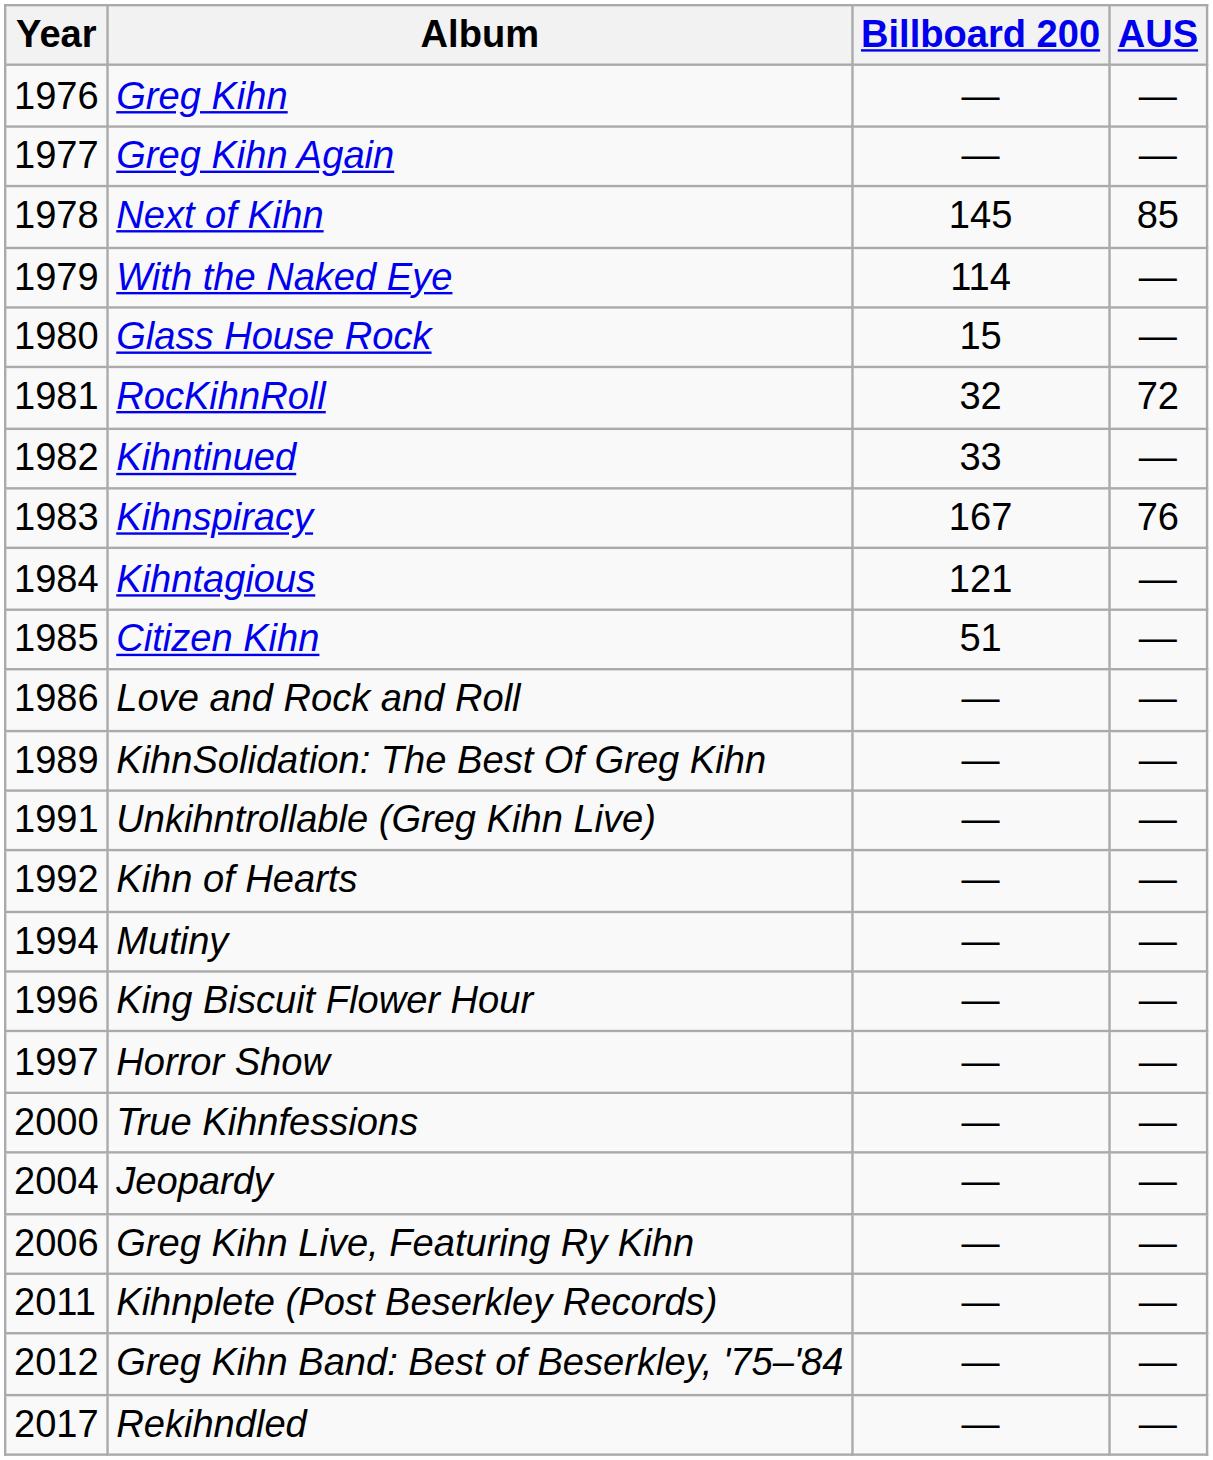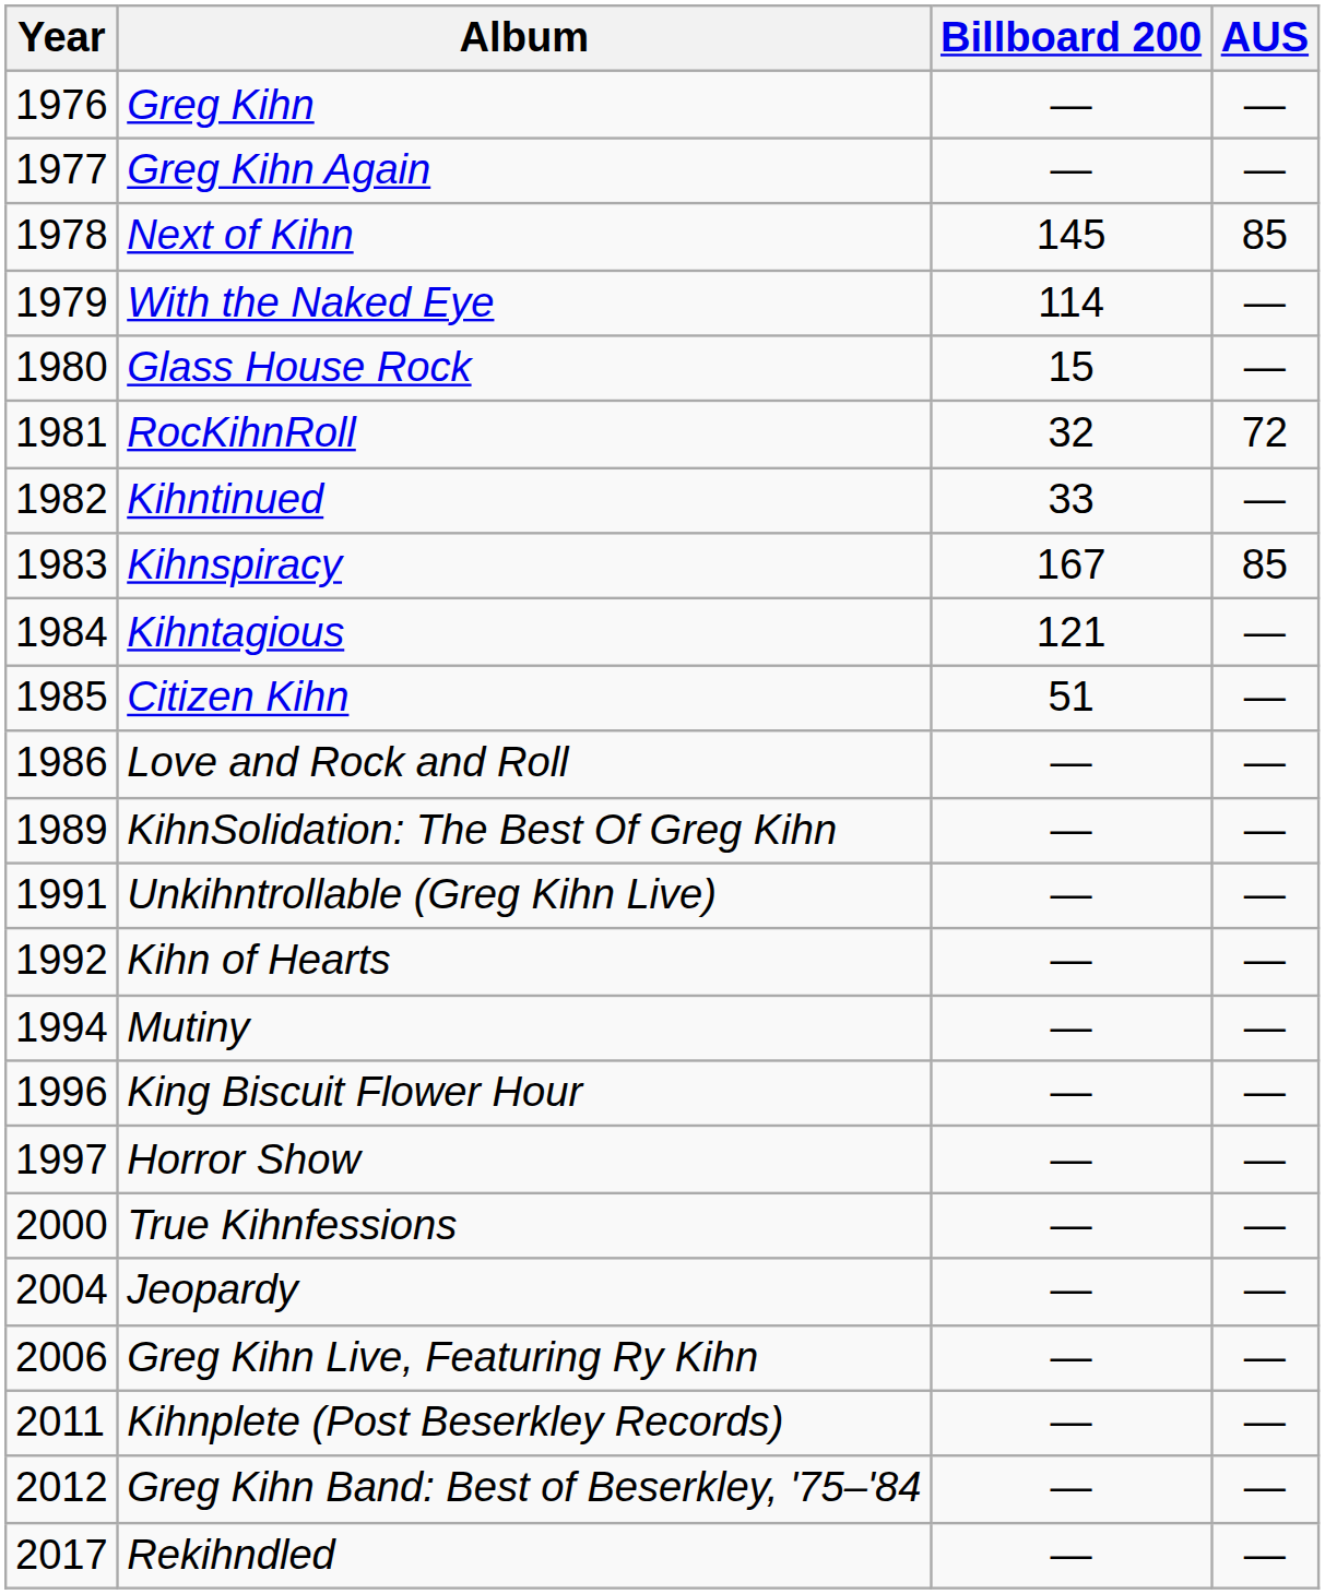Kihnspiracy | AUS: 76 -> 85
